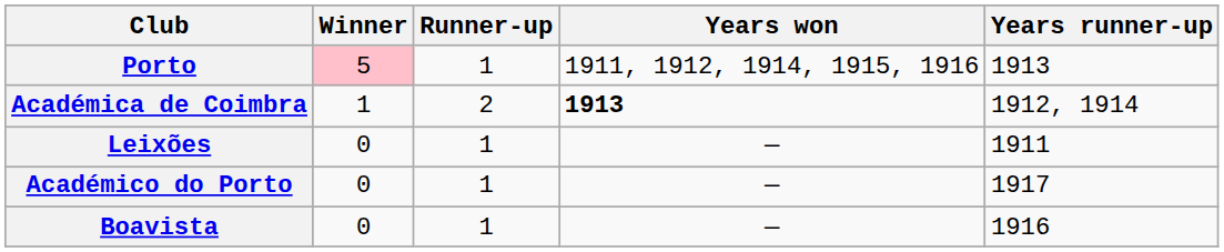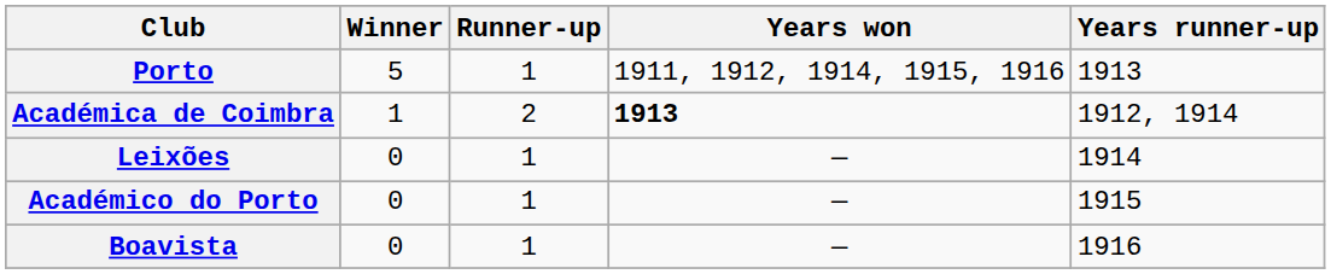Porto | Winner: pink background -> no background
Leixões | Years runner-up: 1911 -> 1914
Académico do Porto | Years runner-up: 1917 -> 1915
